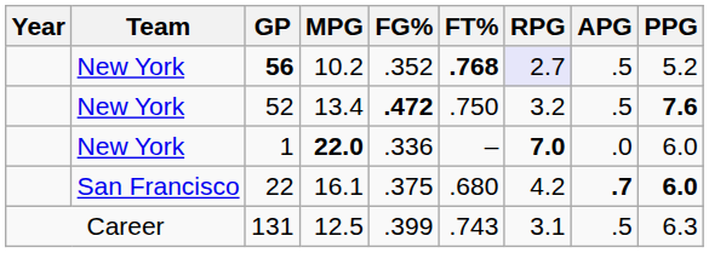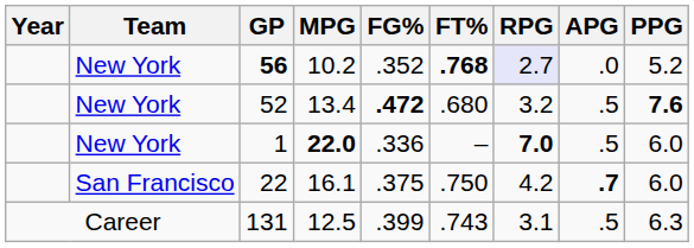56 | APG: .5 -> .0
52 | FT%: .750 -> .680
1 | APG: .0 -> .5
22 | FT%: .680 -> .750
22 | PPG: bold -> normal
